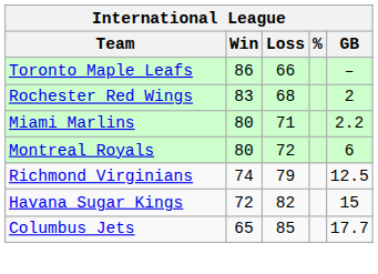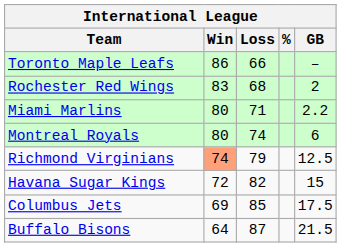Montreal Royals | Loss: 72 -> 74
Richmond Virginians | Win: no background -> lightsalmon background
Columbus Jets | Win: 65 -> 69
Columbus Jets | GB: 17.7 -> 17.5
+ row: Buffalo Bisons | 64 | 87 | 21.5
